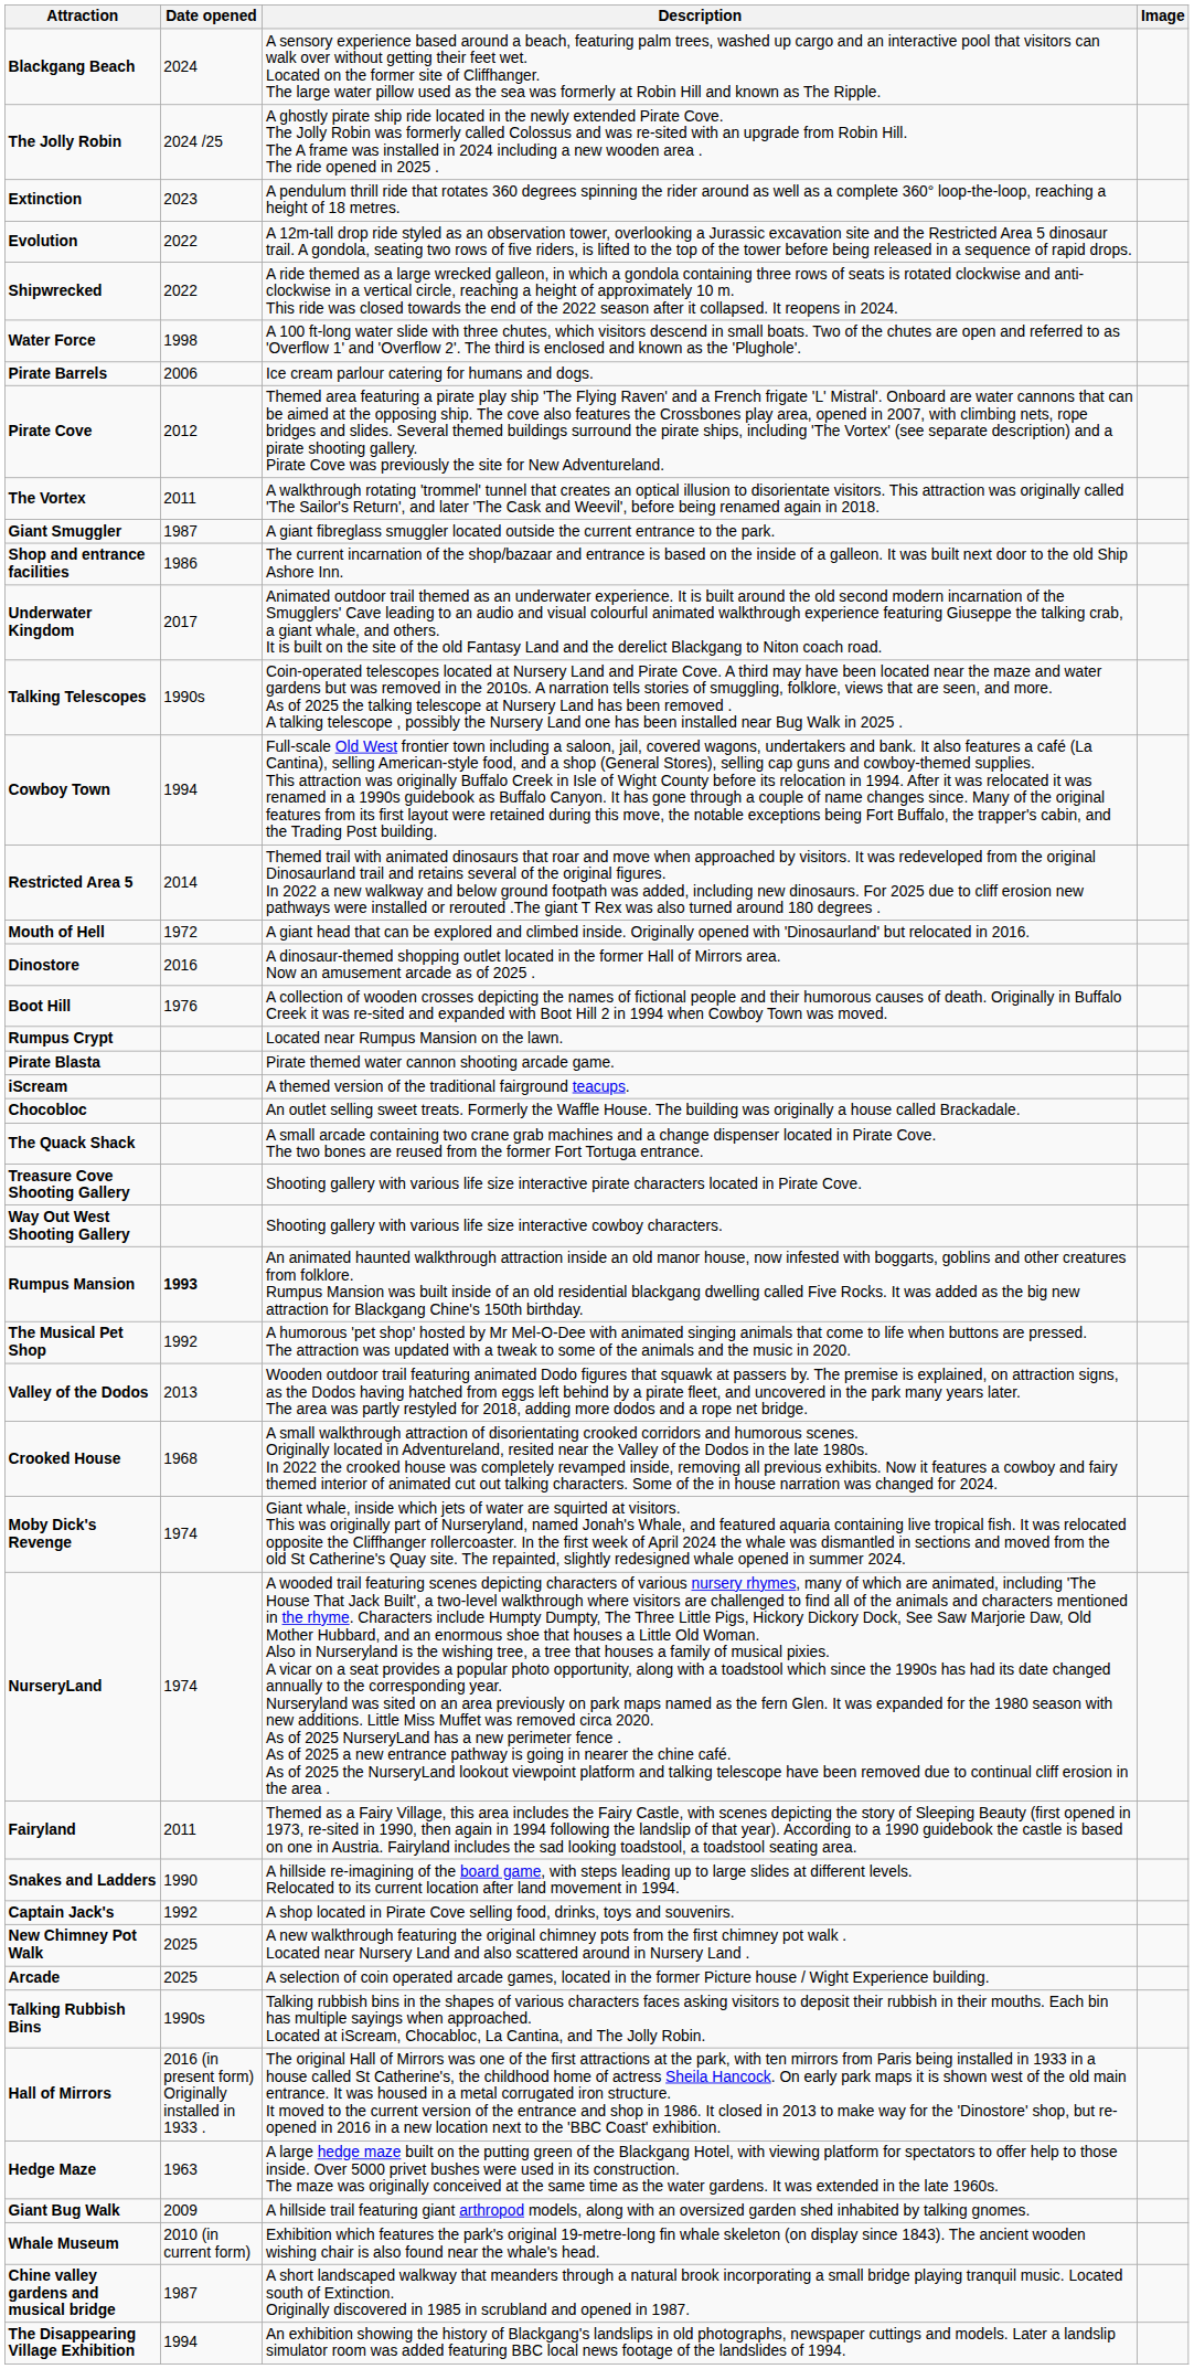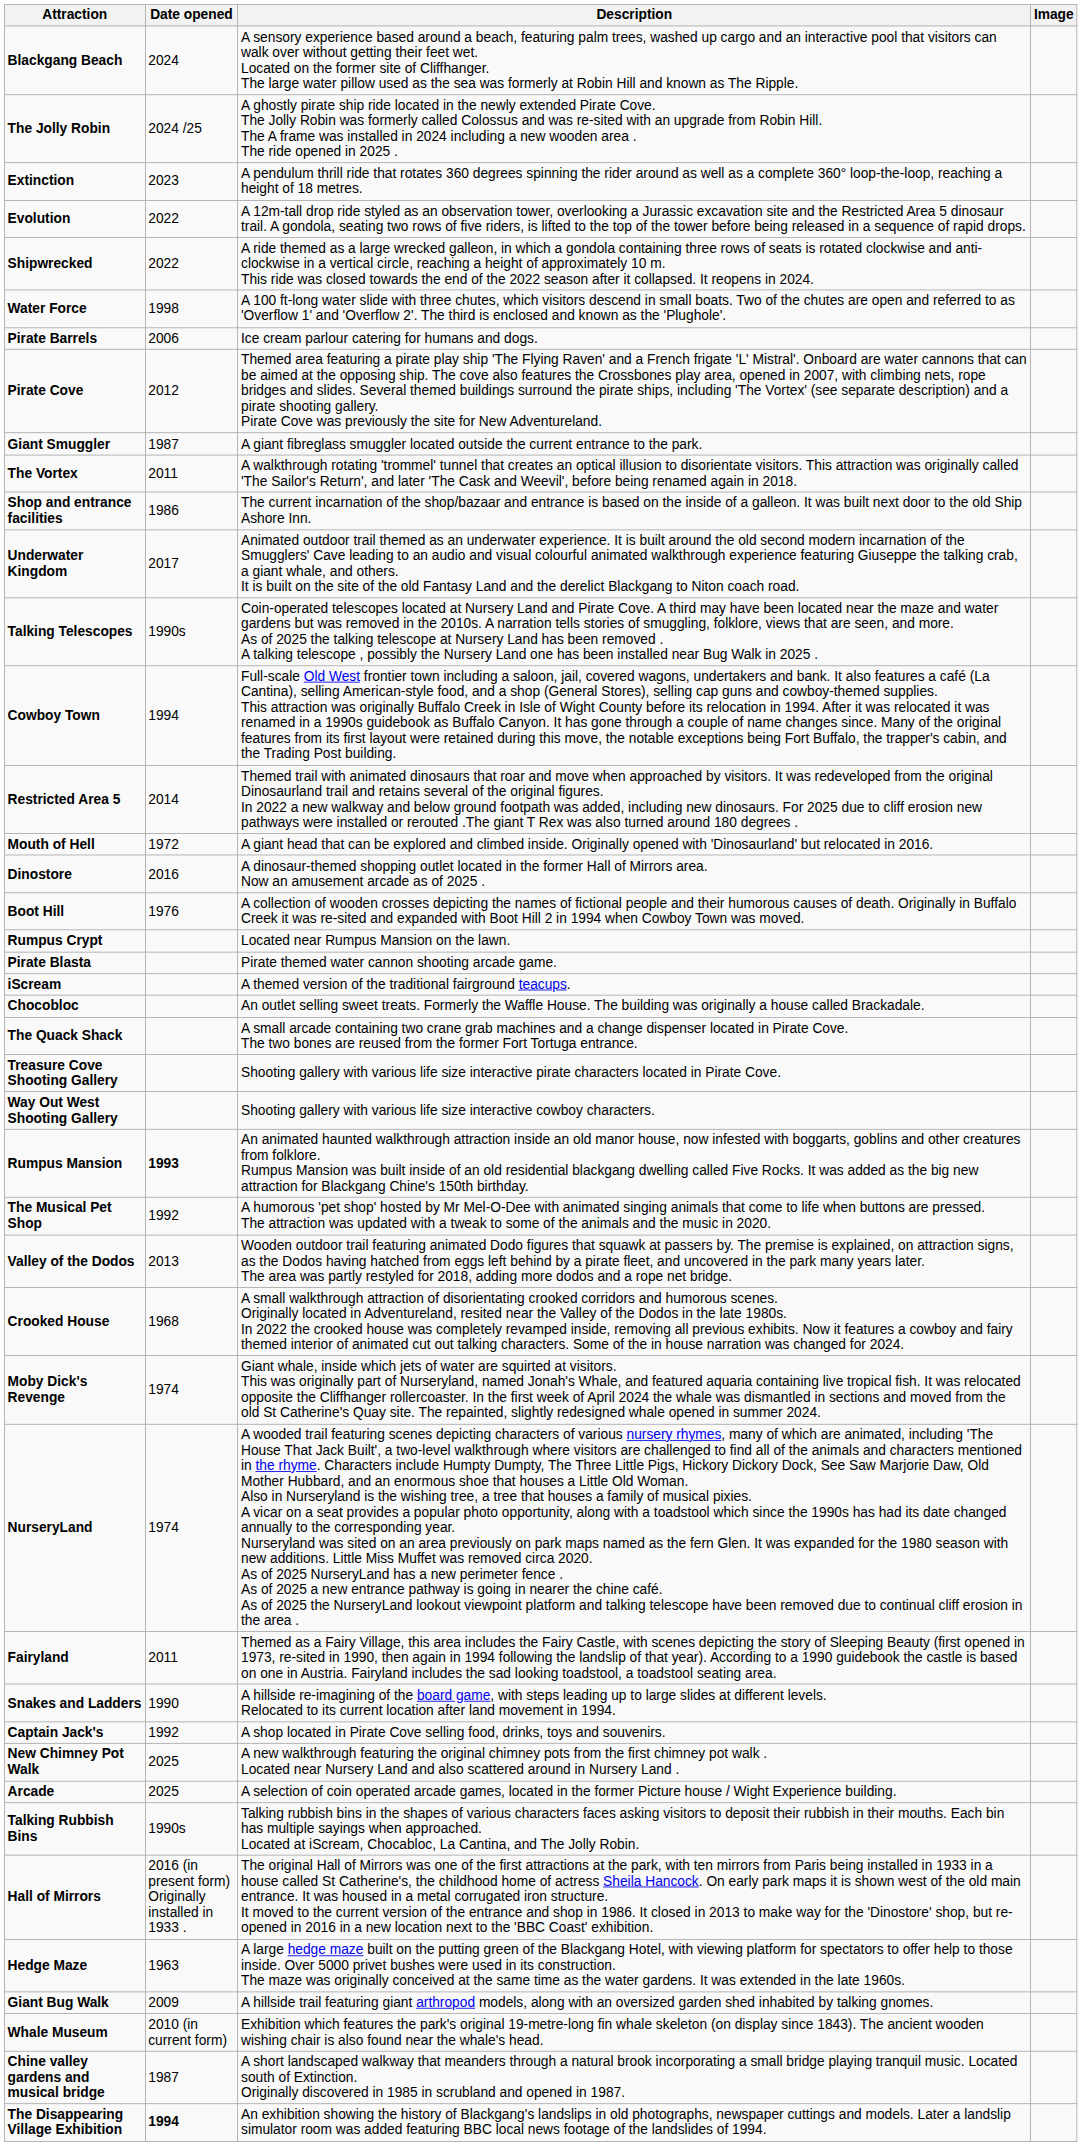rows swapped: The Vortex <-> Giant Smuggler
The Disappearing Village Exhibition | Date opened: normal -> bold
